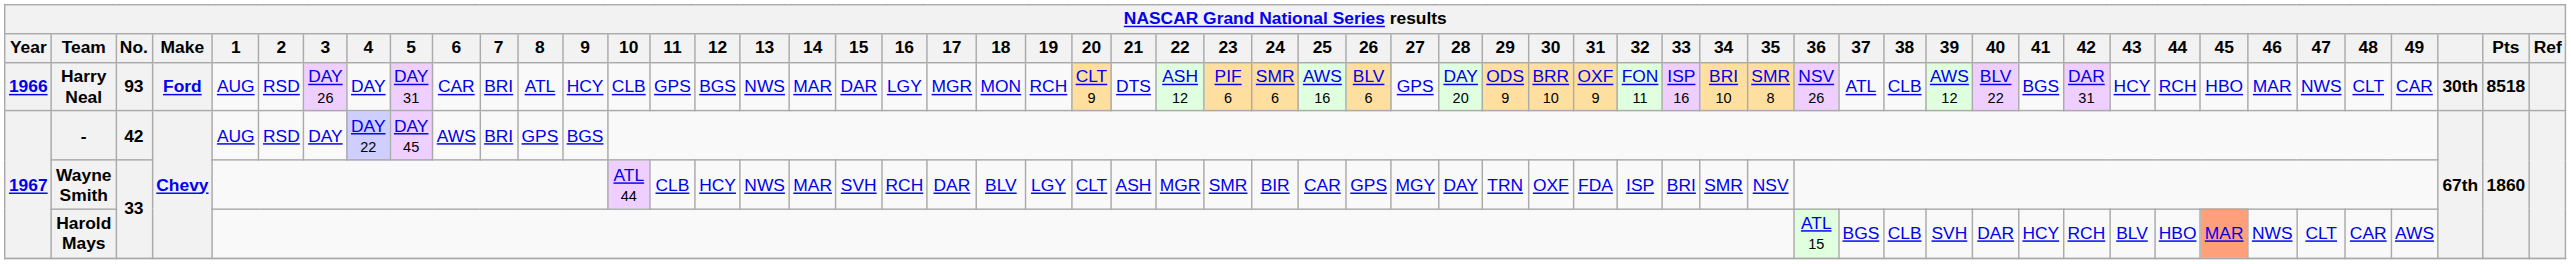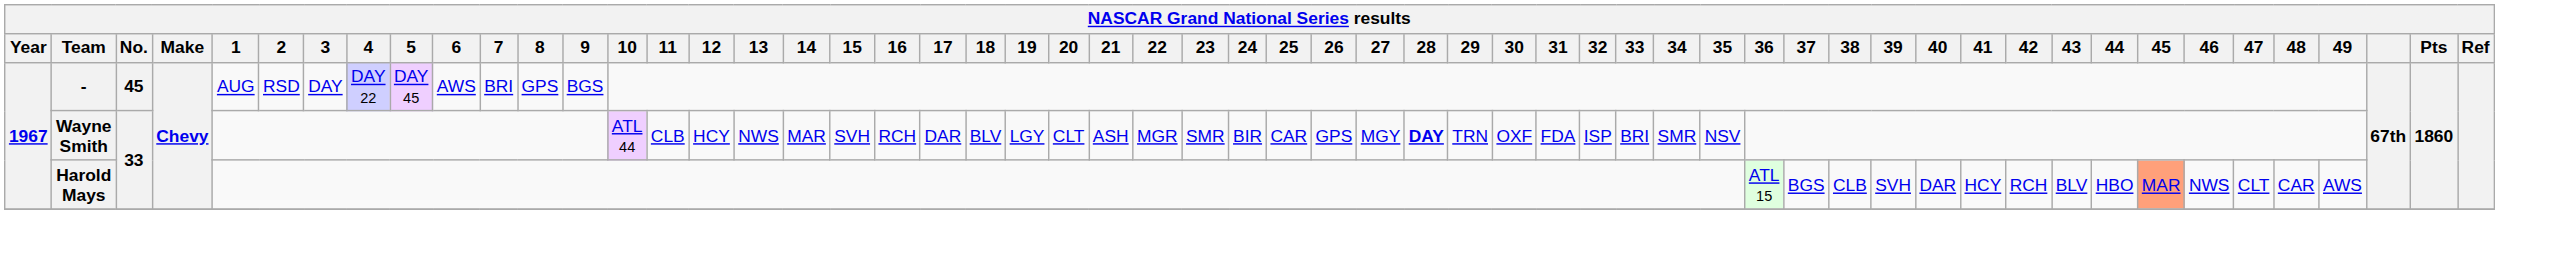- row: 1966 | Harry Neal | 93 | Ford | AUG | RSD | DAY 26 | DAY | DAY 31 | CAR | BRI | ATL | HCY | CLB | GPS | BGS | NWS | MAR | DAR | LGY | MGR | MON | RCH | CLT 9 | DTS | ASH 12 | PIF 6 | SMR 6 | AWS 16 | BLV 6 | GPS | DAY 20 | ODS 9 | BRR 10 | OXF 9 | FON 11 | ISP 16 | BRI 10 | SMR 8 | NSV 26 | ATL | CLB | AWS 12 | BLV 22 | BGS | DAR 31 | HCY | RCH | HBO | MAR | NWS | CLT | CAR | 30th | 8518
- | No.: 42 -> 45
Wayne Smith | 28: normal -> bold
